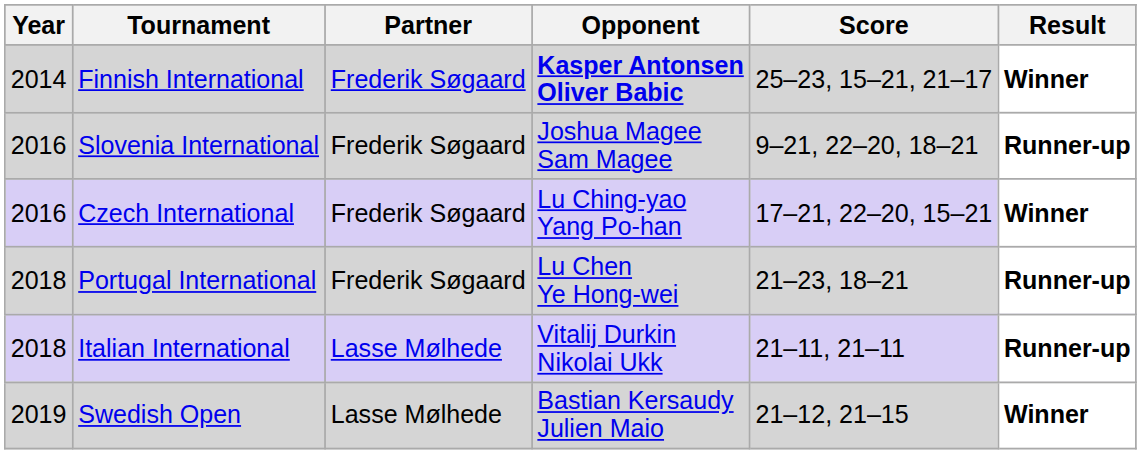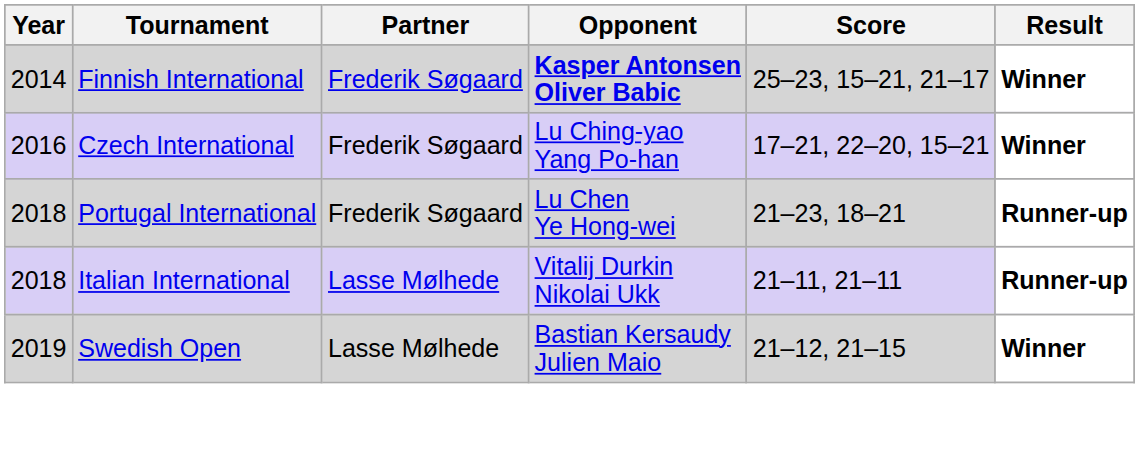- row: 2016 | Slovenia International | Frederik Søgaard | Joshua Magee Sam Magee | 9–21, 22–20, 18–21 | Runner-up
